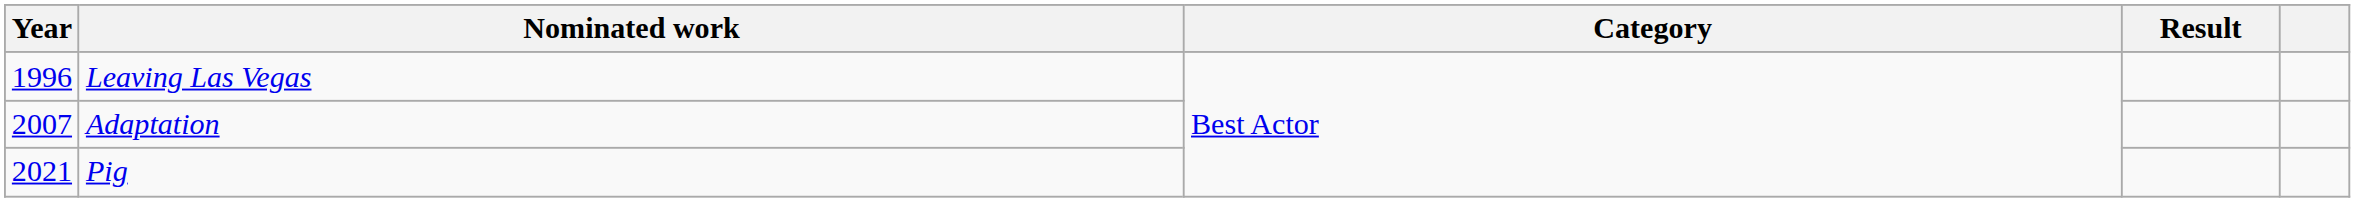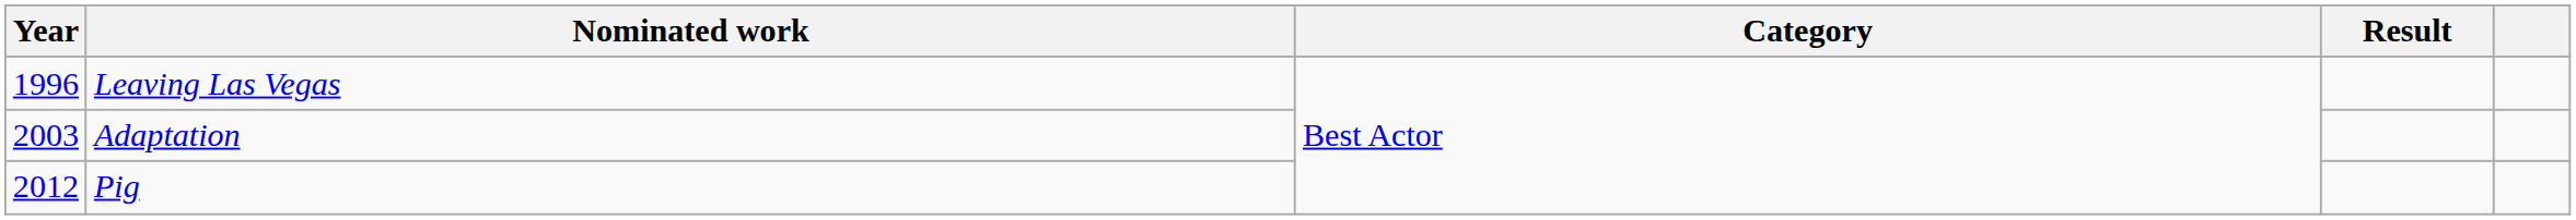Adaptation | Year: 2007 -> 2003
Pig | Year: 2021 -> 2012
